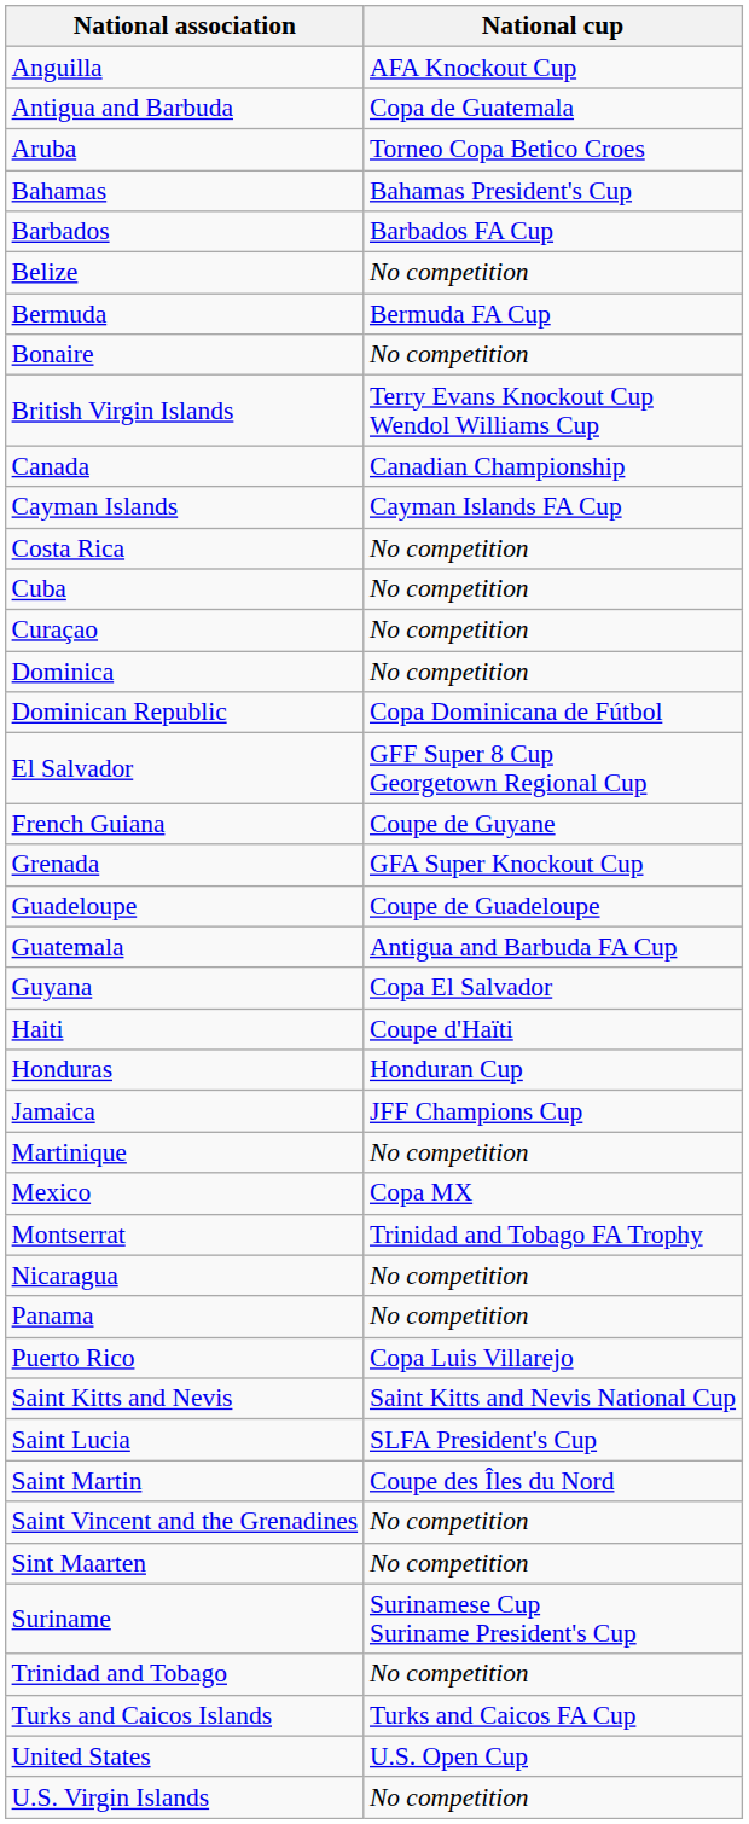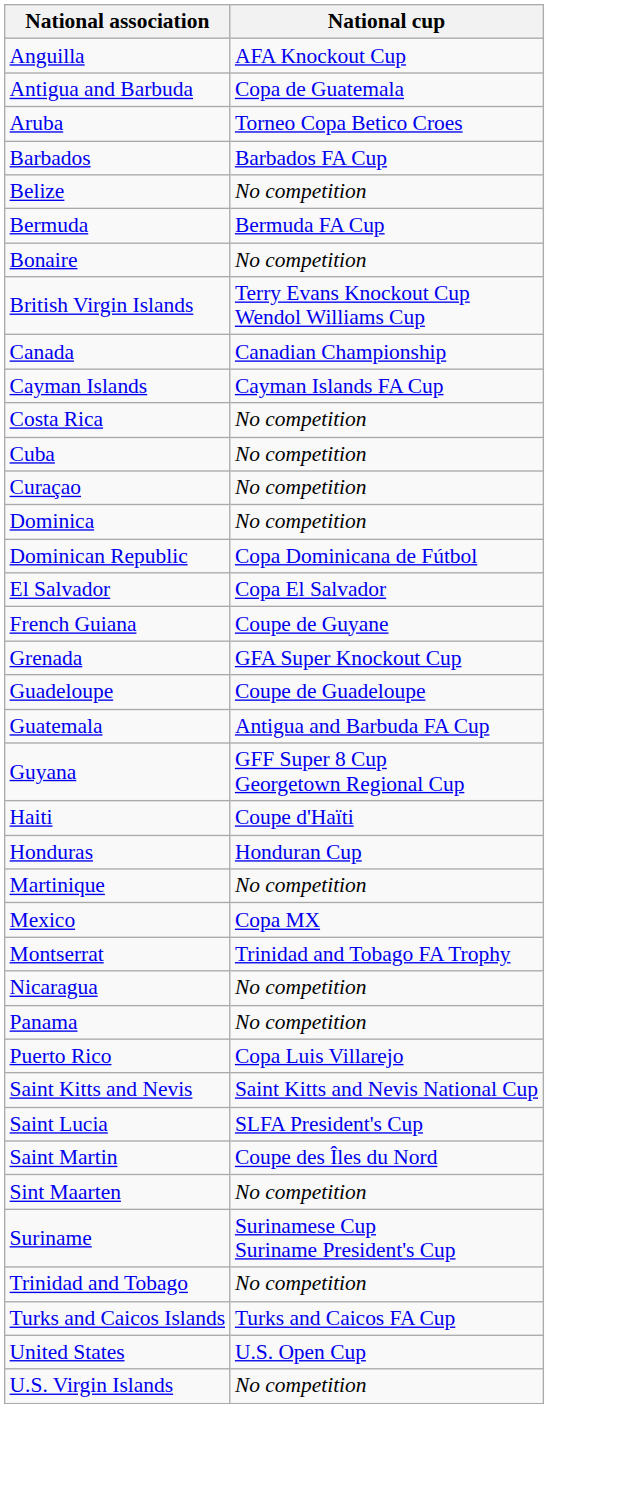- row: Bahamas | Bahamas President's Cup
El Salvador | National cup: GFF Super 8 Cup Georgetown Regional Cup -> Copa El Salvador
Guyana | National cup: Copa El Salvador -> GFF Super 8 Cup Georgetown Regional Cup
- row: Jamaica | JFF Champions Cup
- row: Saint Vincent and the Grenadines | No competition
